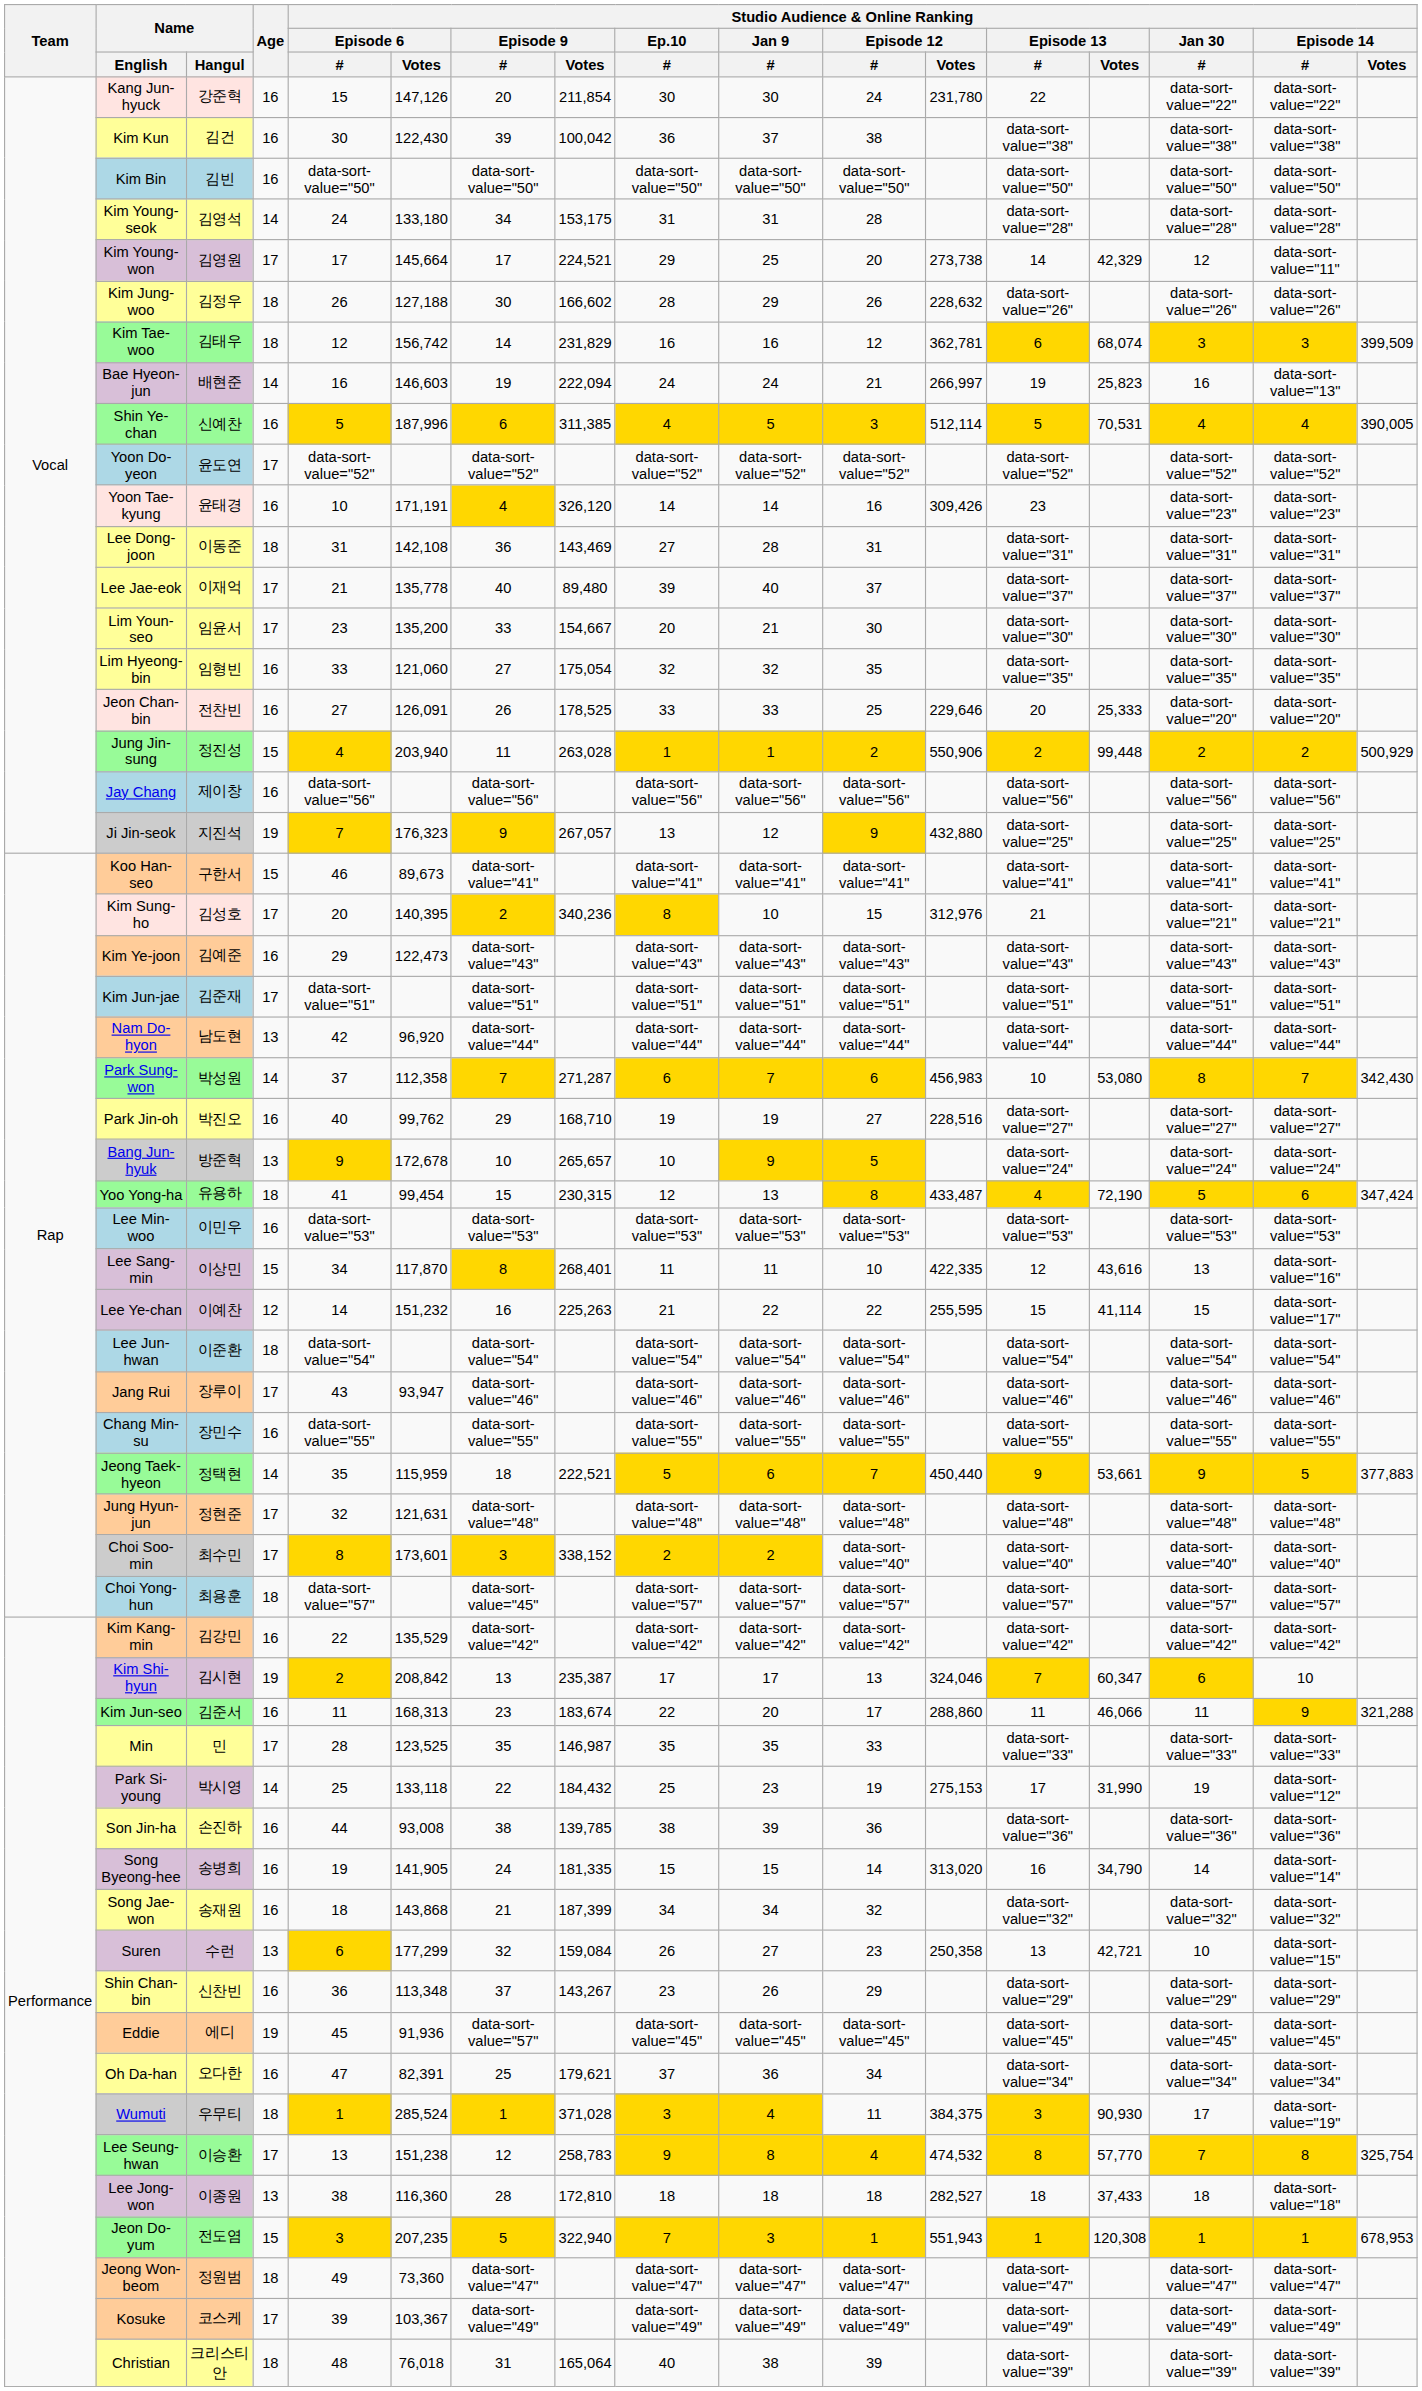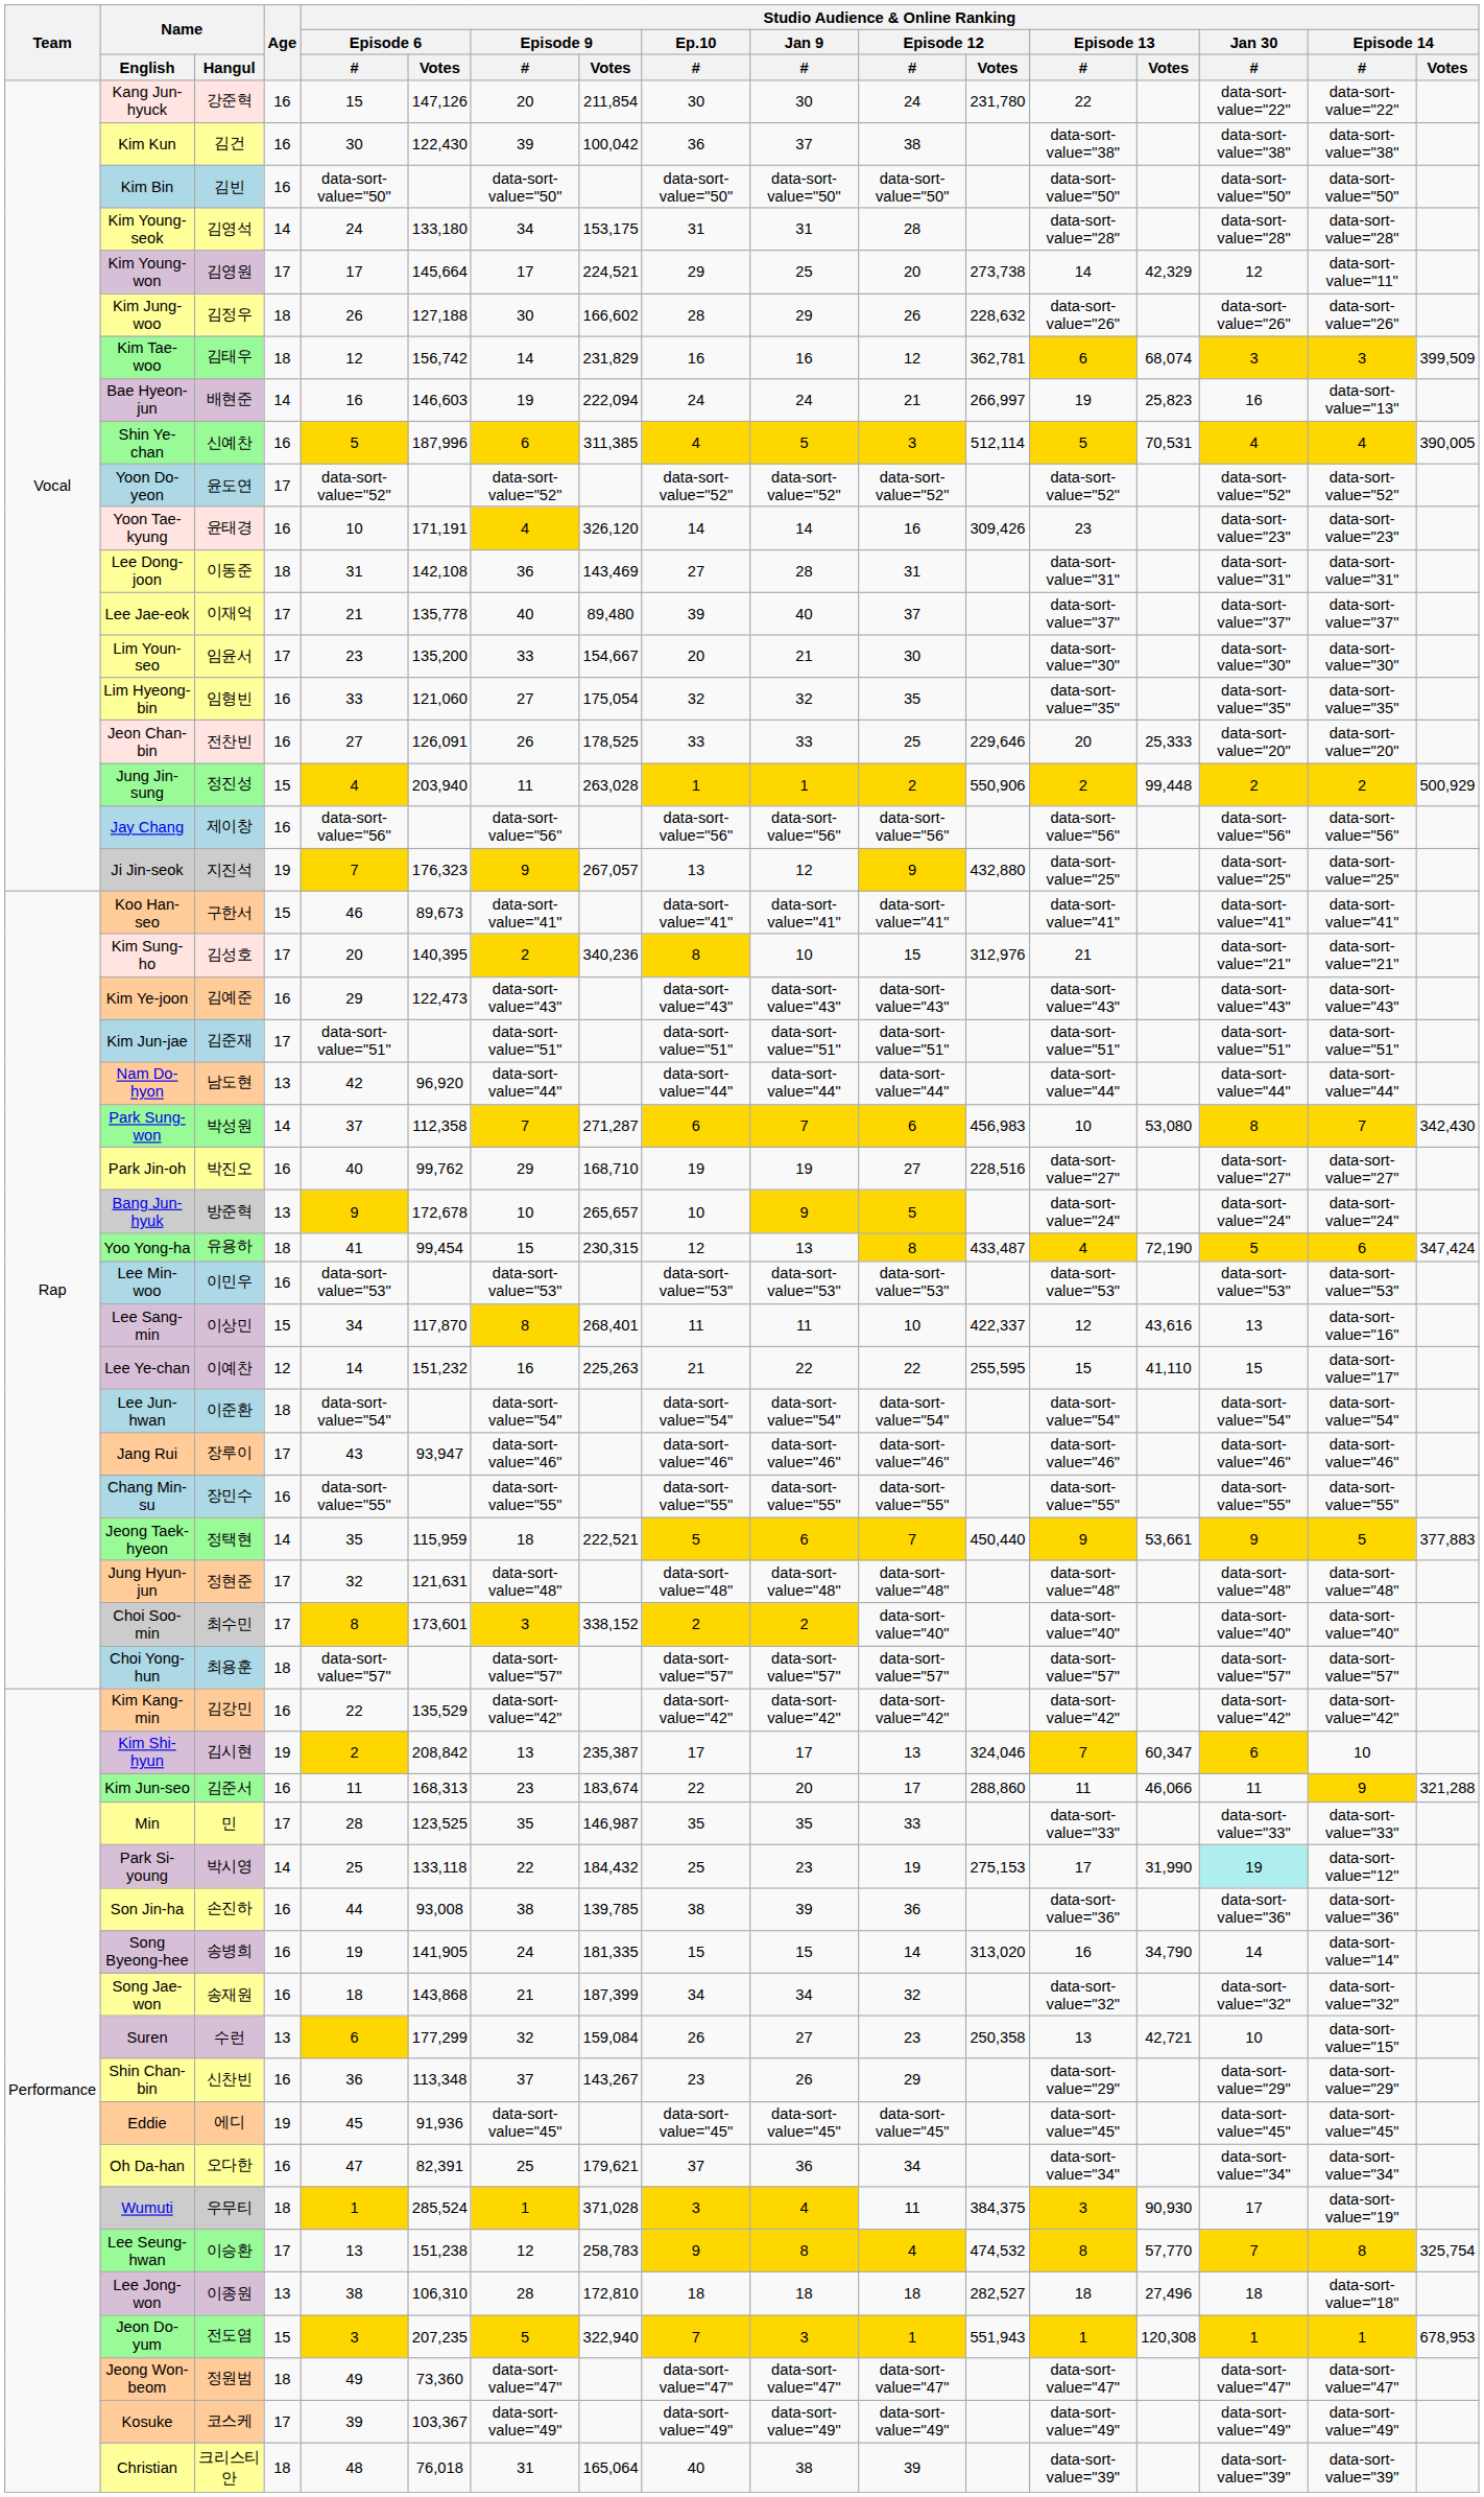Lee Sang-min | Studio Audience & Online Ranking / Episode 12 / Votes: 422,335 -> 422,337
Lee Ye-chan | Studio Audience & Online Ranking / Episode 13 / Votes: 41,114 -> 41,110
Choi Yong-hun | Studio Audience & Online Ranking / Episode 9 / #: data-sort-value="45" -> data-sort-value="57"
Park Si-young | Studio Audience & Online Ranking / Jan 30 / #: no background -> paleturquoise background
Eddie | Studio Audience & Online Ranking / Episode 9 / #: data-sort-value="57" -> data-sort-value="45"
Lee Jong-won | Studio Audience & Online Ranking / Episode 6 / Votes: 116,360 -> 106,310
Lee Jong-won | Studio Audience & Online Ranking / Episode 13 / Votes: 37,433 -> 27,496
